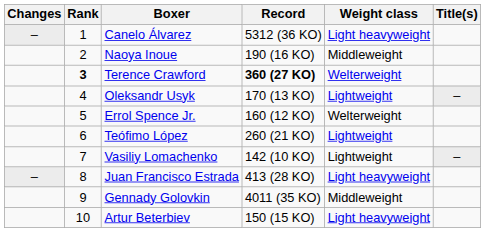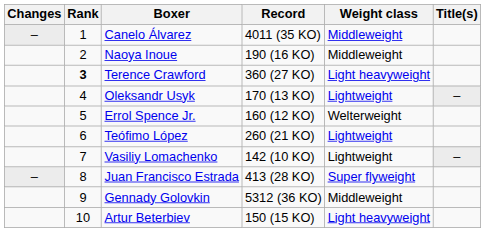Canelo Álvarez | Record: 5312 (36 KO) -> 4011 (35 KO)
Canelo Álvarez | Weight class: Light heavyweight -> Middleweight
Terence Crawford | Record: bold -> normal
Terence Crawford | Weight class: Welterweight -> Light heavyweight
Juan Francisco Estrada | Weight class: Light heavyweight -> Super flyweight
Gennady Golovkin | Record: 4011 (35 KO) -> 5312 (36 KO)
